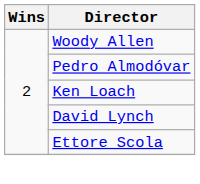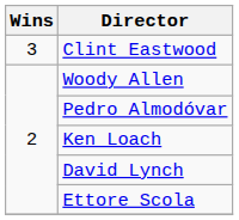+ row: 3 | Clint Eastwood
